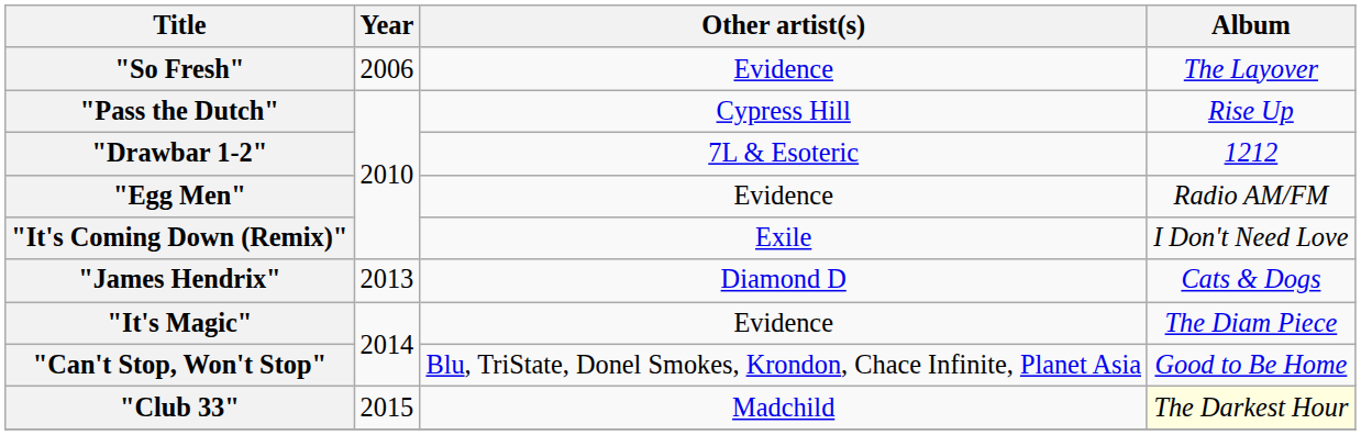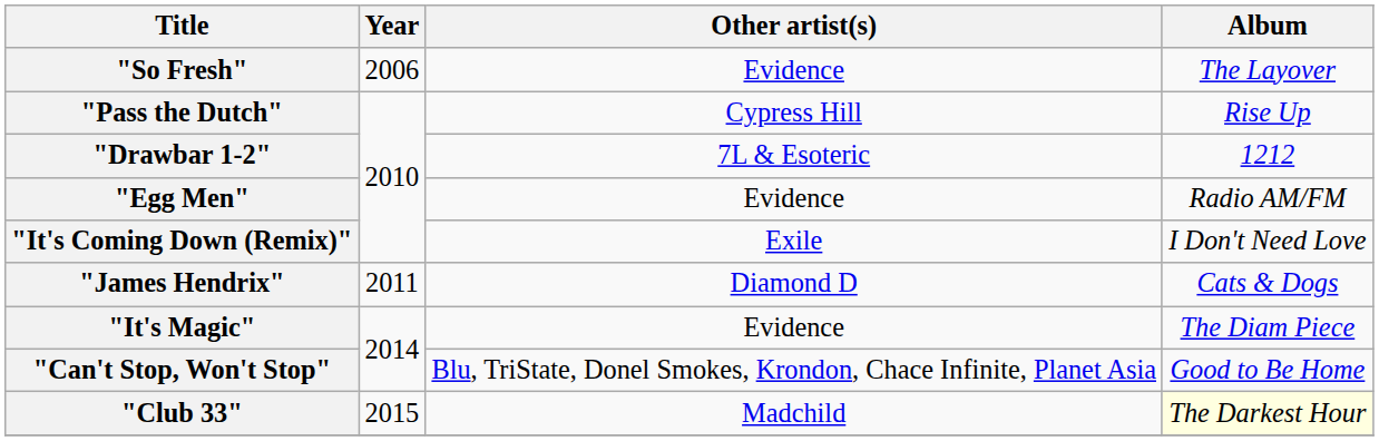"James Hendrix" | Year: 2013 -> 2011
